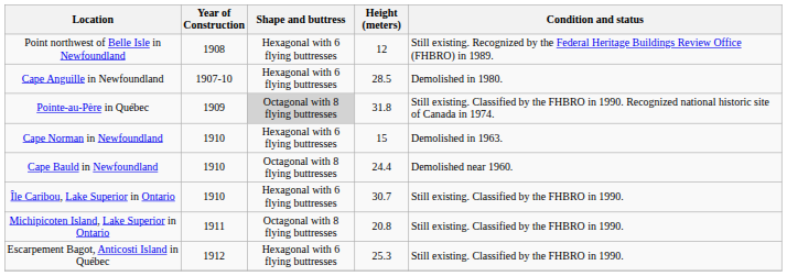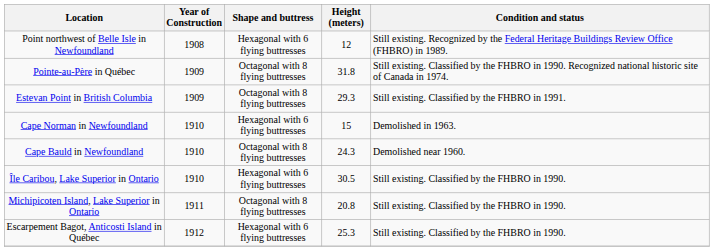- row: Cape Anguille in Newfoundland | 1907-10 | Hexagonal with 6 flying buttresses | 28.5 | Demolished in 1980.
Pointe-au-Père in Québec | Shape and buttress: lightgrey background -> no background
+ row: Estevan Point in British Columbia | 1909 | Octagonal with 8 flying buttresses | 29.3 | Still existing. Classified by the FHBRO in 1991.
Cape Bauld in Newfoundland | Height (meters): 24.4 -> 24.3
Île Caribou, Lake Superior in Ontario | Height (meters): 30.7 -> 30.5
